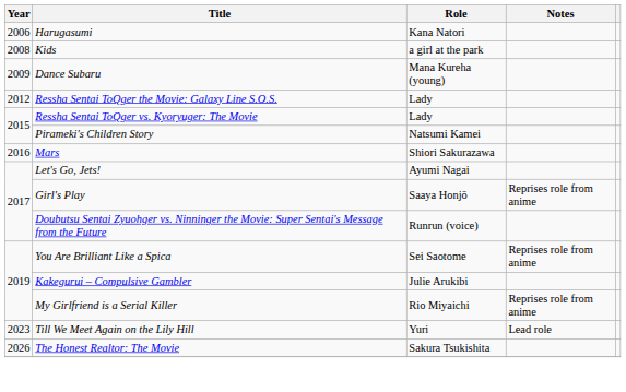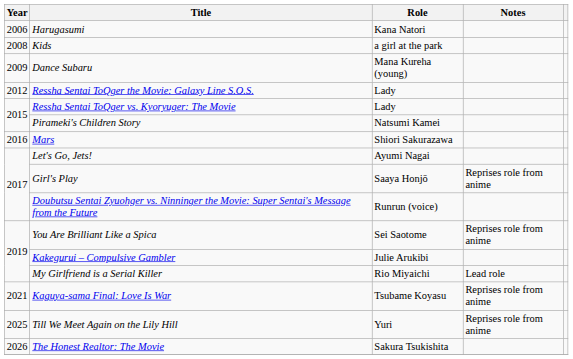My Girlfriend is a Serial Killer | Notes: Reprises role from anime -> Lead role
+ row: 2021 | Kaguya-sama Final: Love Is War | Tsubame Koyasu | Reprises role from anime
Till We Meet Again on the Lily Hill | Year: 2023 -> 2025
Till We Meet Again on the Lily Hill | Notes: Lead role -> Reprises role from anime
